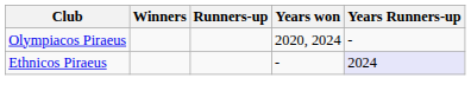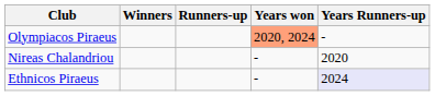Olympiacos Piraeus | Years won: no background -> lightsalmon background
+ row: Nireas Chalandriou | - | 2020
